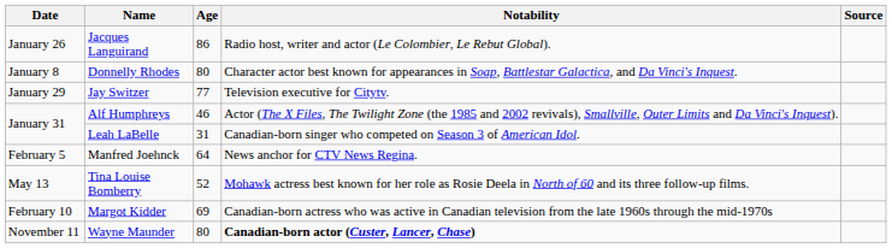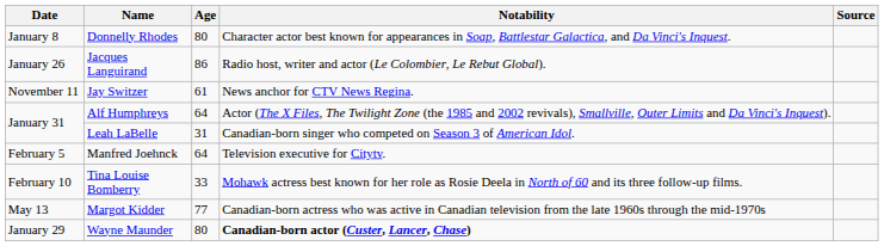rows swapped: Donnelly Rhodes <-> Jacques Languirand
Jay Switzer | Date: January 29 -> November 11
Jay Switzer | Age: 77 -> 61
Jay Switzer | Notability: Television executive for Citytv. -> News anchor for CTV News Regina.
Alf Humphreys | Age: 46 -> 64
Manfred Joehnck | Notability: News anchor for CTV News Regina. -> Television executive for Citytv.
Tina Louise Bomberry | Date: May 13 -> February 10
Tina Louise Bomberry | Age: 52 -> 33
Margot Kidder | Date: February 10 -> May 13
Margot Kidder | Age: 69 -> 77
Wayne Maunder | Date: November 11 -> January 29
